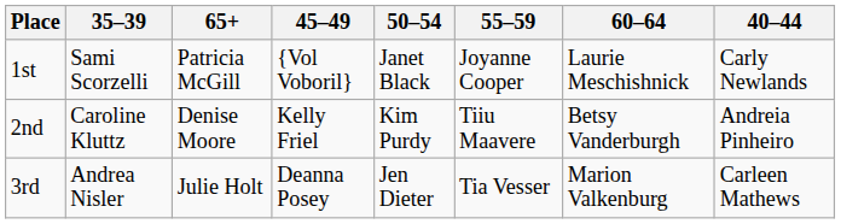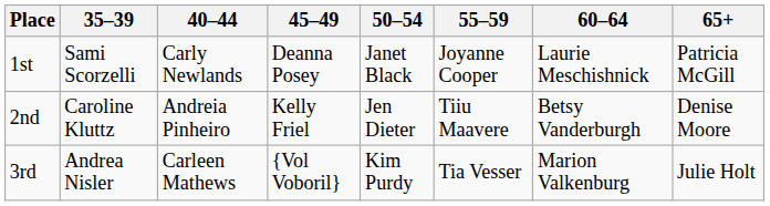columns swapped: 40–44 <-> 65+
1st | 45–49: {Vol Voboril} -> Deanna Posey
2nd | 50–54: Kim Purdy -> Jen Dieter
3rd | 45–49: Deanna Posey -> {Vol Voboril}
3rd | 50–54: Jen Dieter -> Kim Purdy
